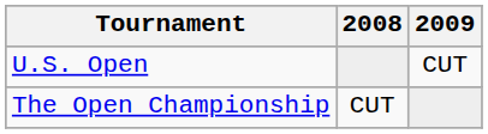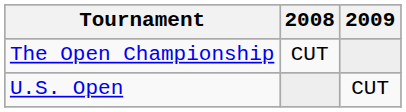rows swapped: U.S. Open <-> The Open Championship
